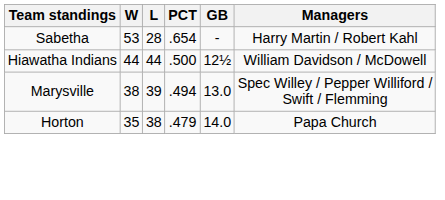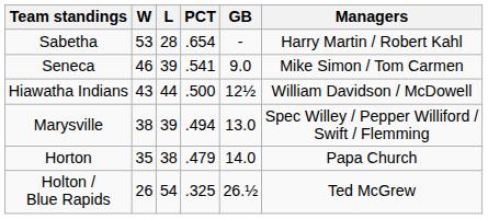+ row: Seneca | 46 | 39 | .541 | 9.0 | Mike Simon / Tom Carmen
Hiawatha Indians | W: 44 -> 43
+ row: Holton / Blue Rapids | 26 | 54 | .325 | 26.½ | Ted McGrew
